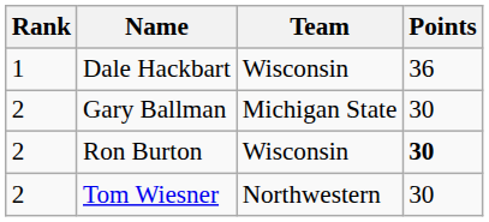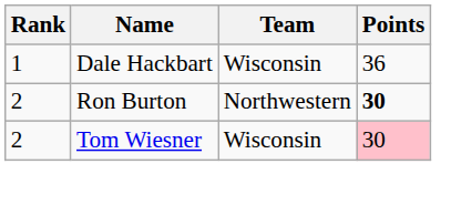- row: 2 | Gary Ballman | Michigan State | 30
Ron Burton | Team: Wisconsin -> Northwestern
Tom Wiesner | Team: Northwestern -> Wisconsin
Tom Wiesner | Points: no background -> pink background
